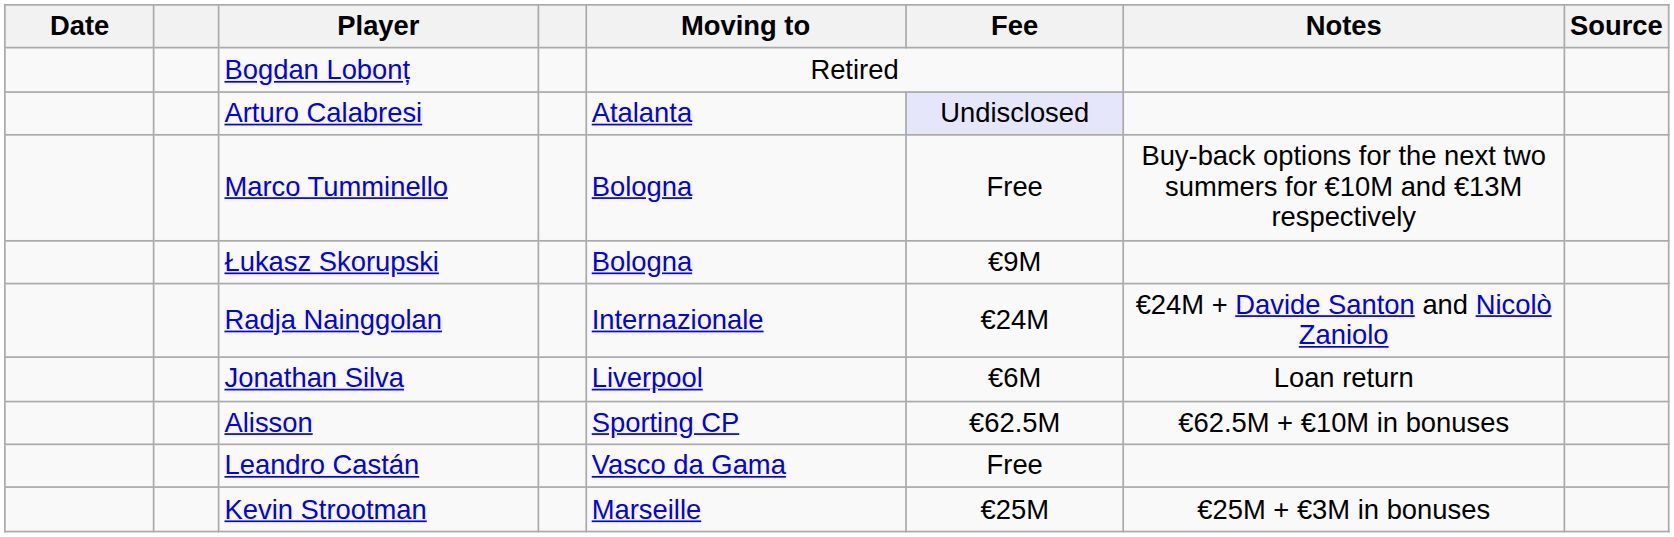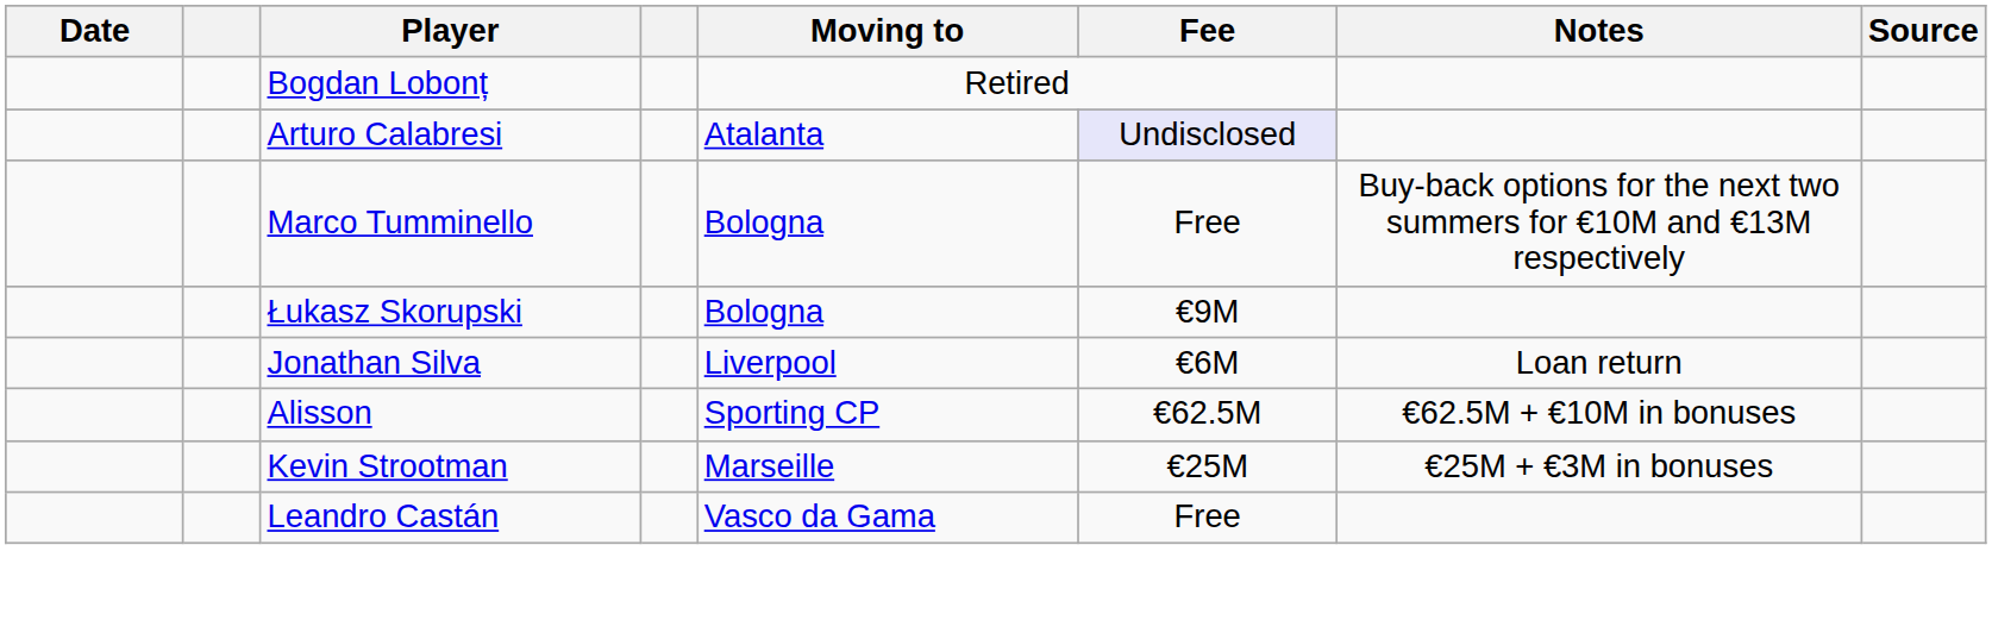- row: Radja Nainggolan | Internazionale | €24M | €24M + Davide Santon and Nicolò Zaniolo
rows swapped: Leandro Castán <-> Kevin Strootman
